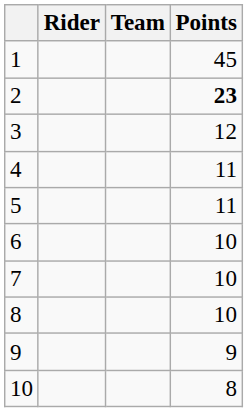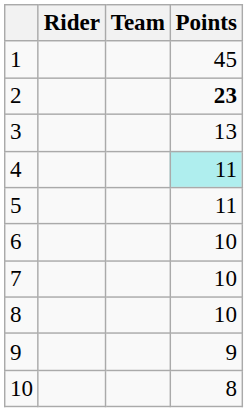3 | Points: 12 -> 13
4 | Points: no background -> paleturquoise background
